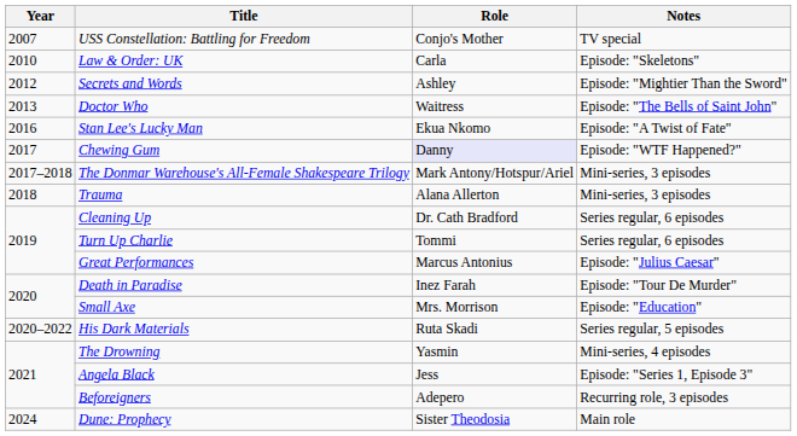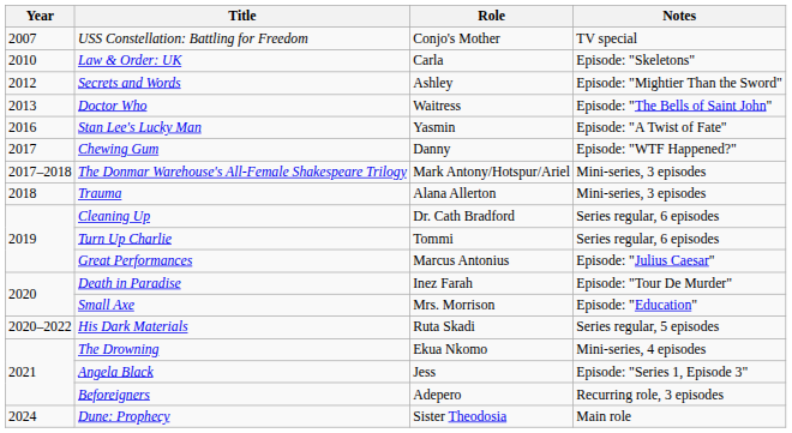Stan Lee's Lucky Man | Role: Ekua Nkomo -> Yasmin
Chewing Gum | Role: lavender background -> no background
The Drowning | Role: Yasmin -> Ekua Nkomo
